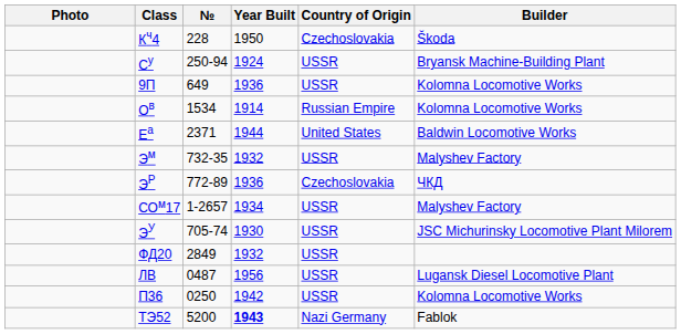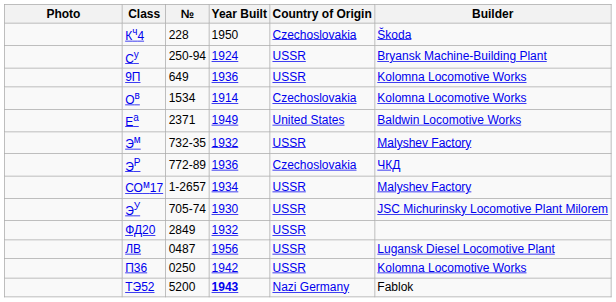Ов | Country of Origin: Russian Empire -> Czechoslovakia
Еа | Year Built: 1944 -> 1949
